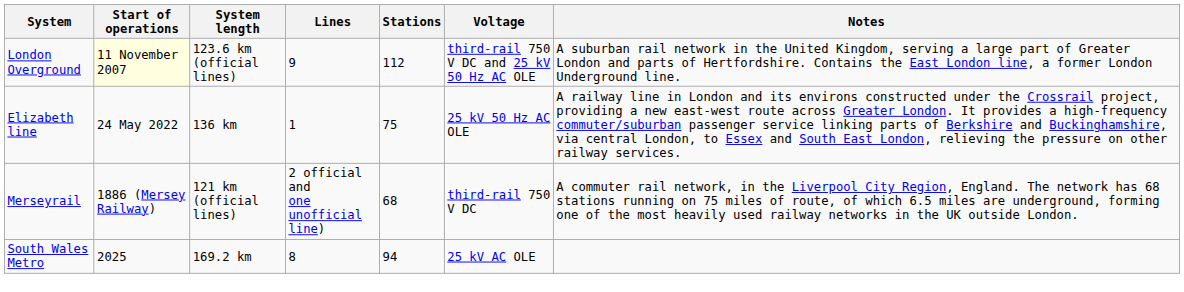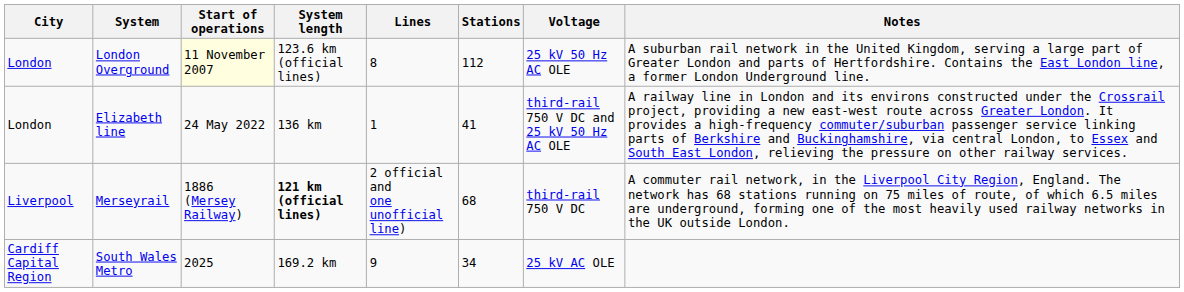+ column: City | London | London | Liverpool | Cardiff Capital Region
London Overground | Lines: 9 -> 8
London Overground | Voltage: third-rail 750 V DC and 25 kV 50 Hz AC OLE -> 25 kV 50 Hz AC OLE
Elizabeth line | Stations: 75 -> 41
Elizabeth line | Voltage: 25 kV 50 Hz AC OLE -> third-rail 750 V DC and 25 kV 50 Hz AC OLE
Merseyrail | System length: normal -> bold
South Wales Metro | Lines: 8 -> 9
South Wales Metro | Stations: 94 -> 34
